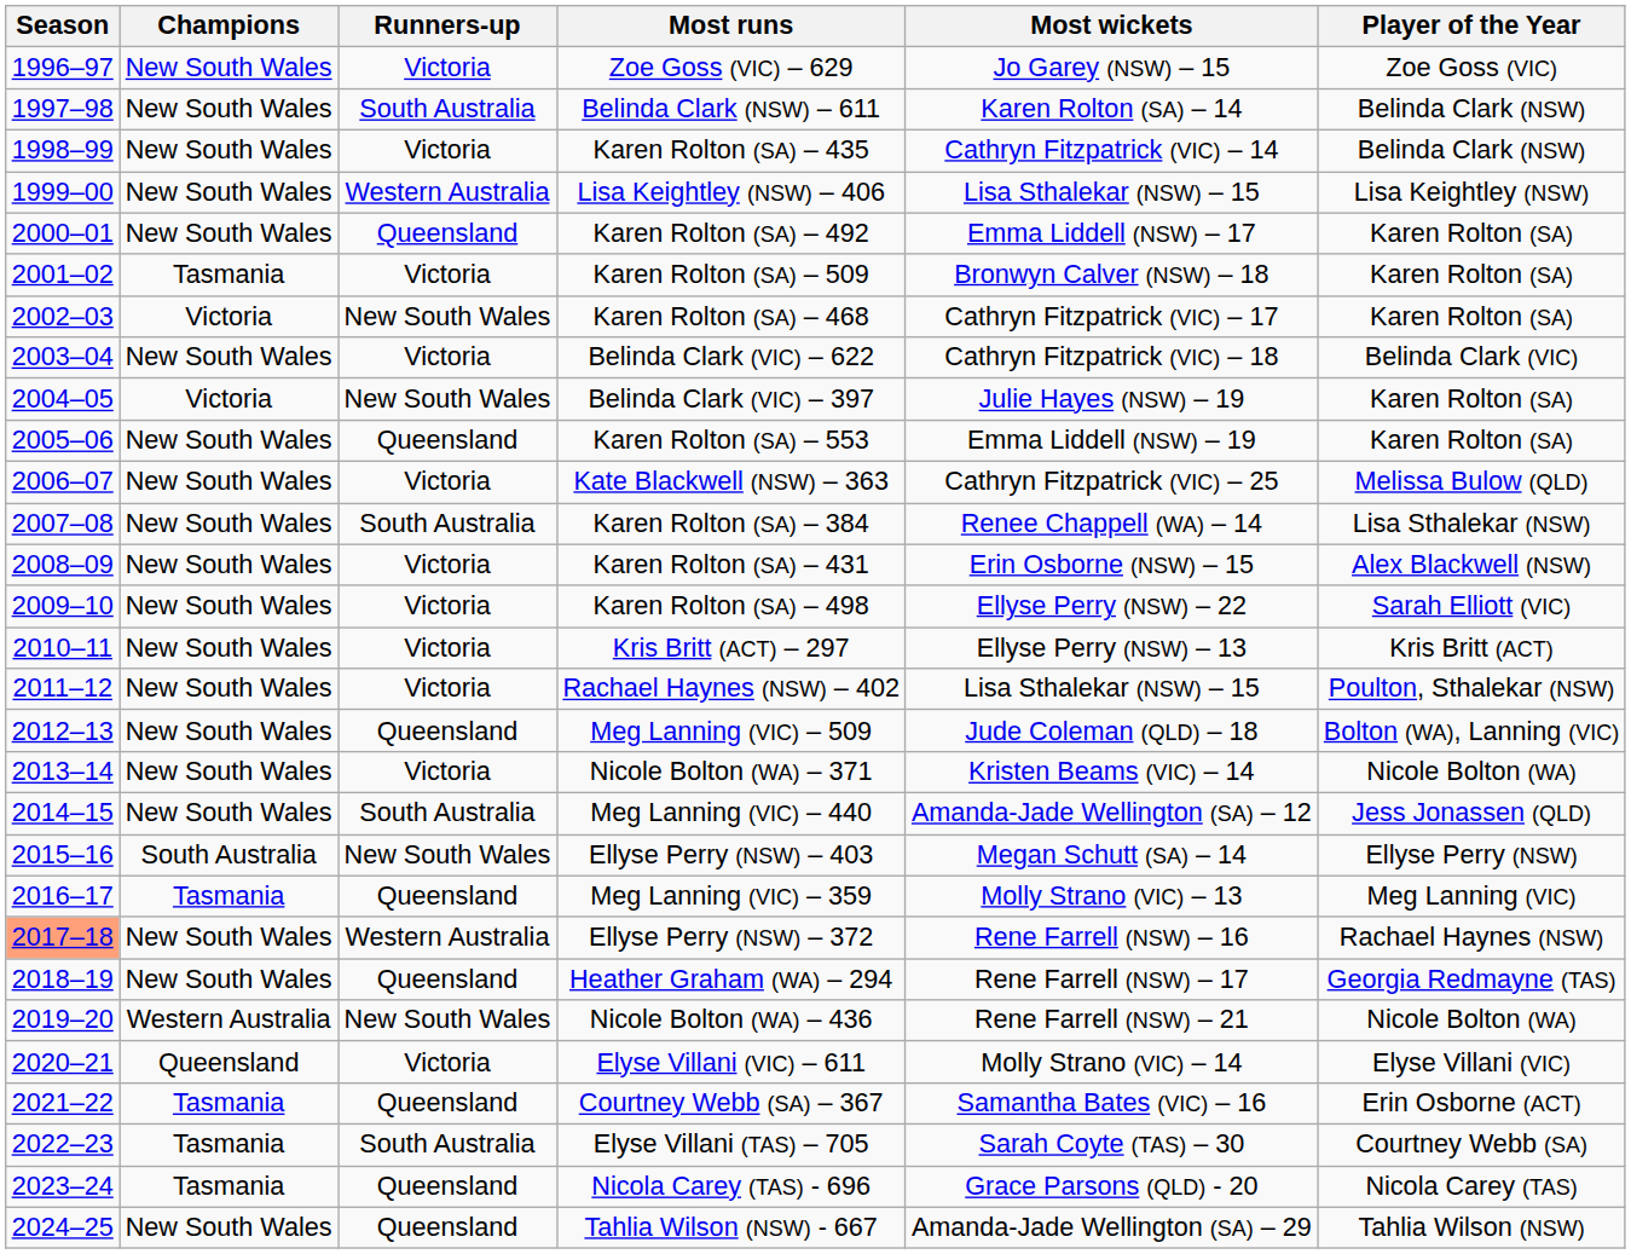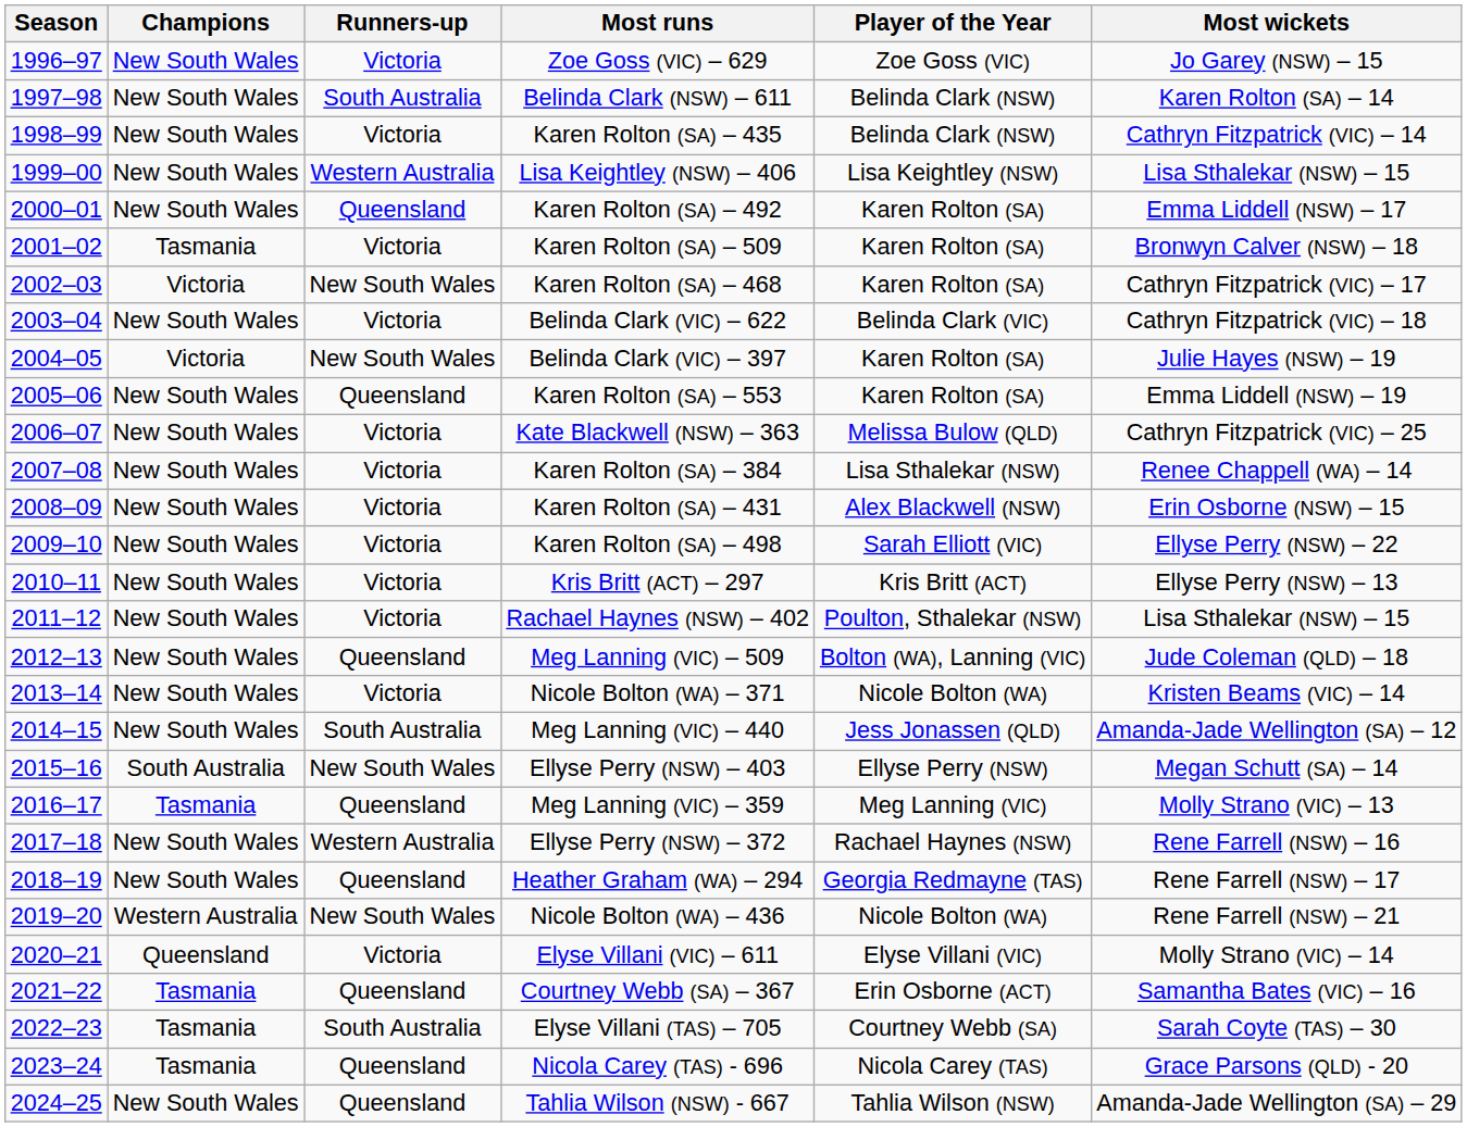columns swapped: Most wickets <-> Player of the Year
Karen Rolton (SA) – 384 | Runners-up: South Australia -> Victoria
Ellyse Perry (NSW) – 372 | Season: lightsalmon background -> no background
